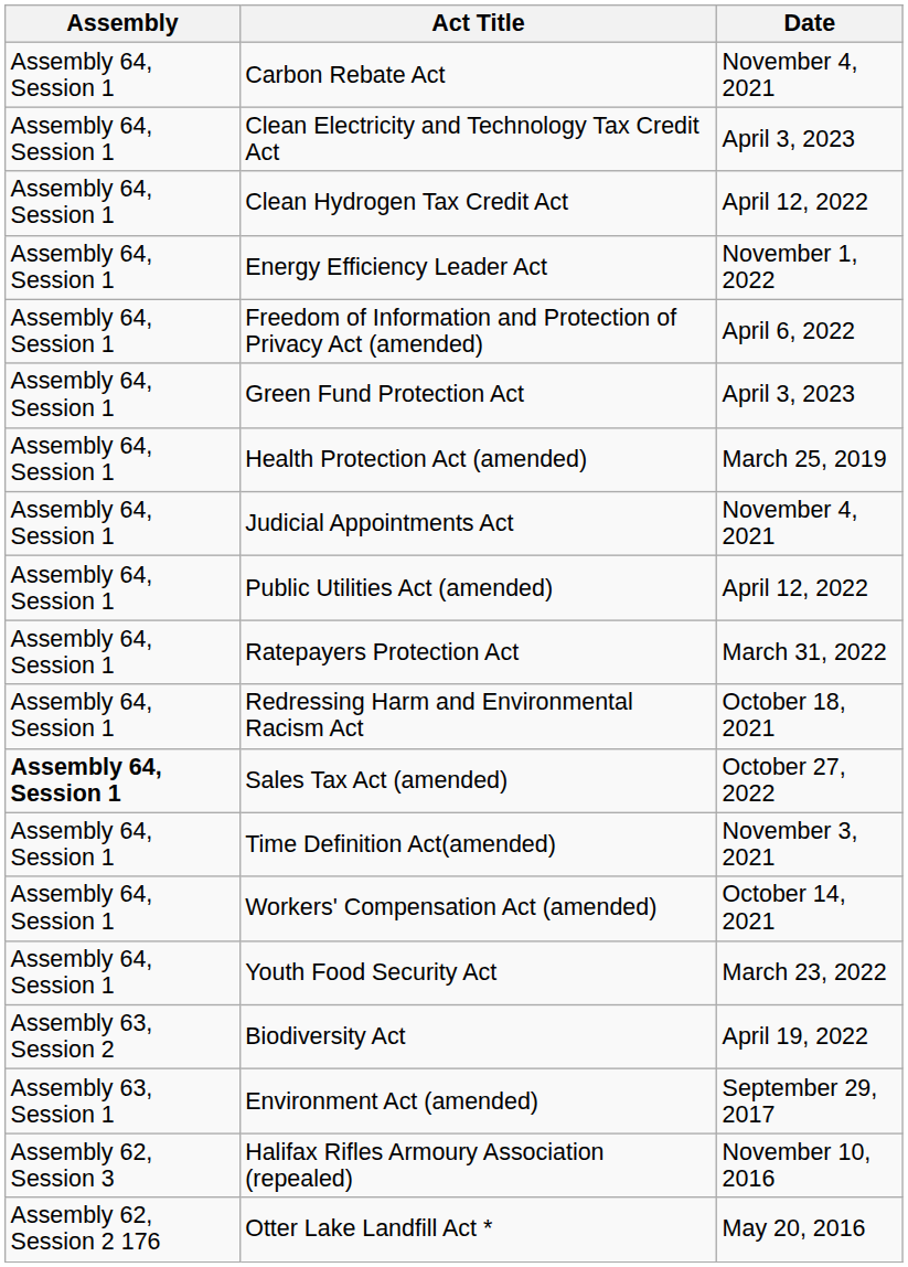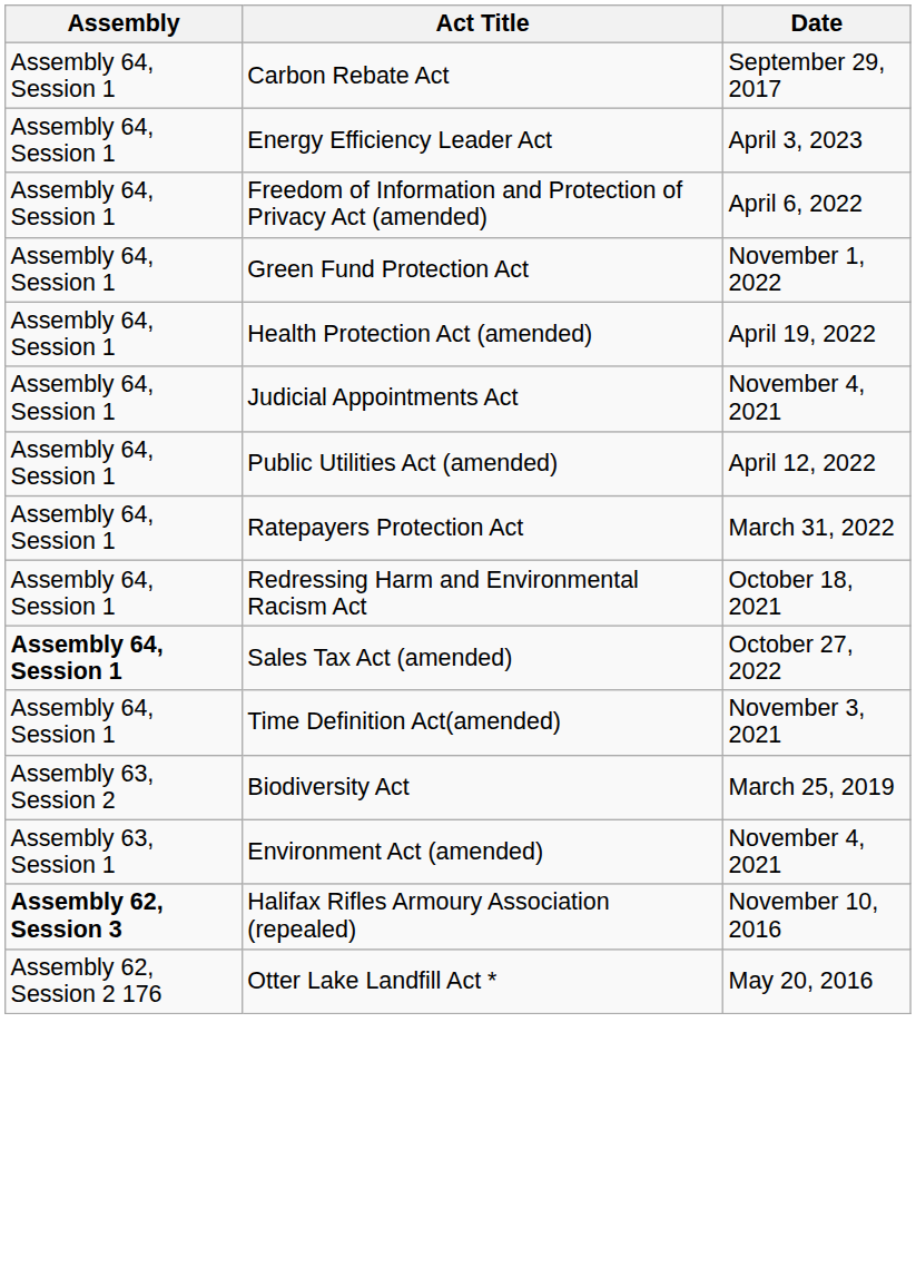Carbon Rebate Act | Date: November 4, 2021 -> September 29, 2017
- row: Assembly 64, Session 1 | Clean Electricity and Technology Tax Credit Act | April 3, 2023
- row: Assembly 64, Session 1 | Clean Hydrogen Tax Credit Act | April 12, 2022
Energy Efficiency Leader Act | Date: November 1, 2022 -> April 3, 2023
Green Fund Protection Act | Date: April 3, 2023 -> November 1, 2022
Health Protection Act (amended) | Date: March 25, 2019 -> April 19, 2022
- row: Assembly 64, Session 1 | Workers' Compensation Act (amended) | October 14, 2021
- row: Assembly 64, Session 1 | Youth Food Security Act | March 23, 2022
Biodiversity Act | Date: April 19, 2022 -> March 25, 2019
Environment Act (amended) | Date: September 29, 2017 -> November 4, 2021
Halifax Rifles Armoury Association (repealed) | Assembly: normal -> bold
